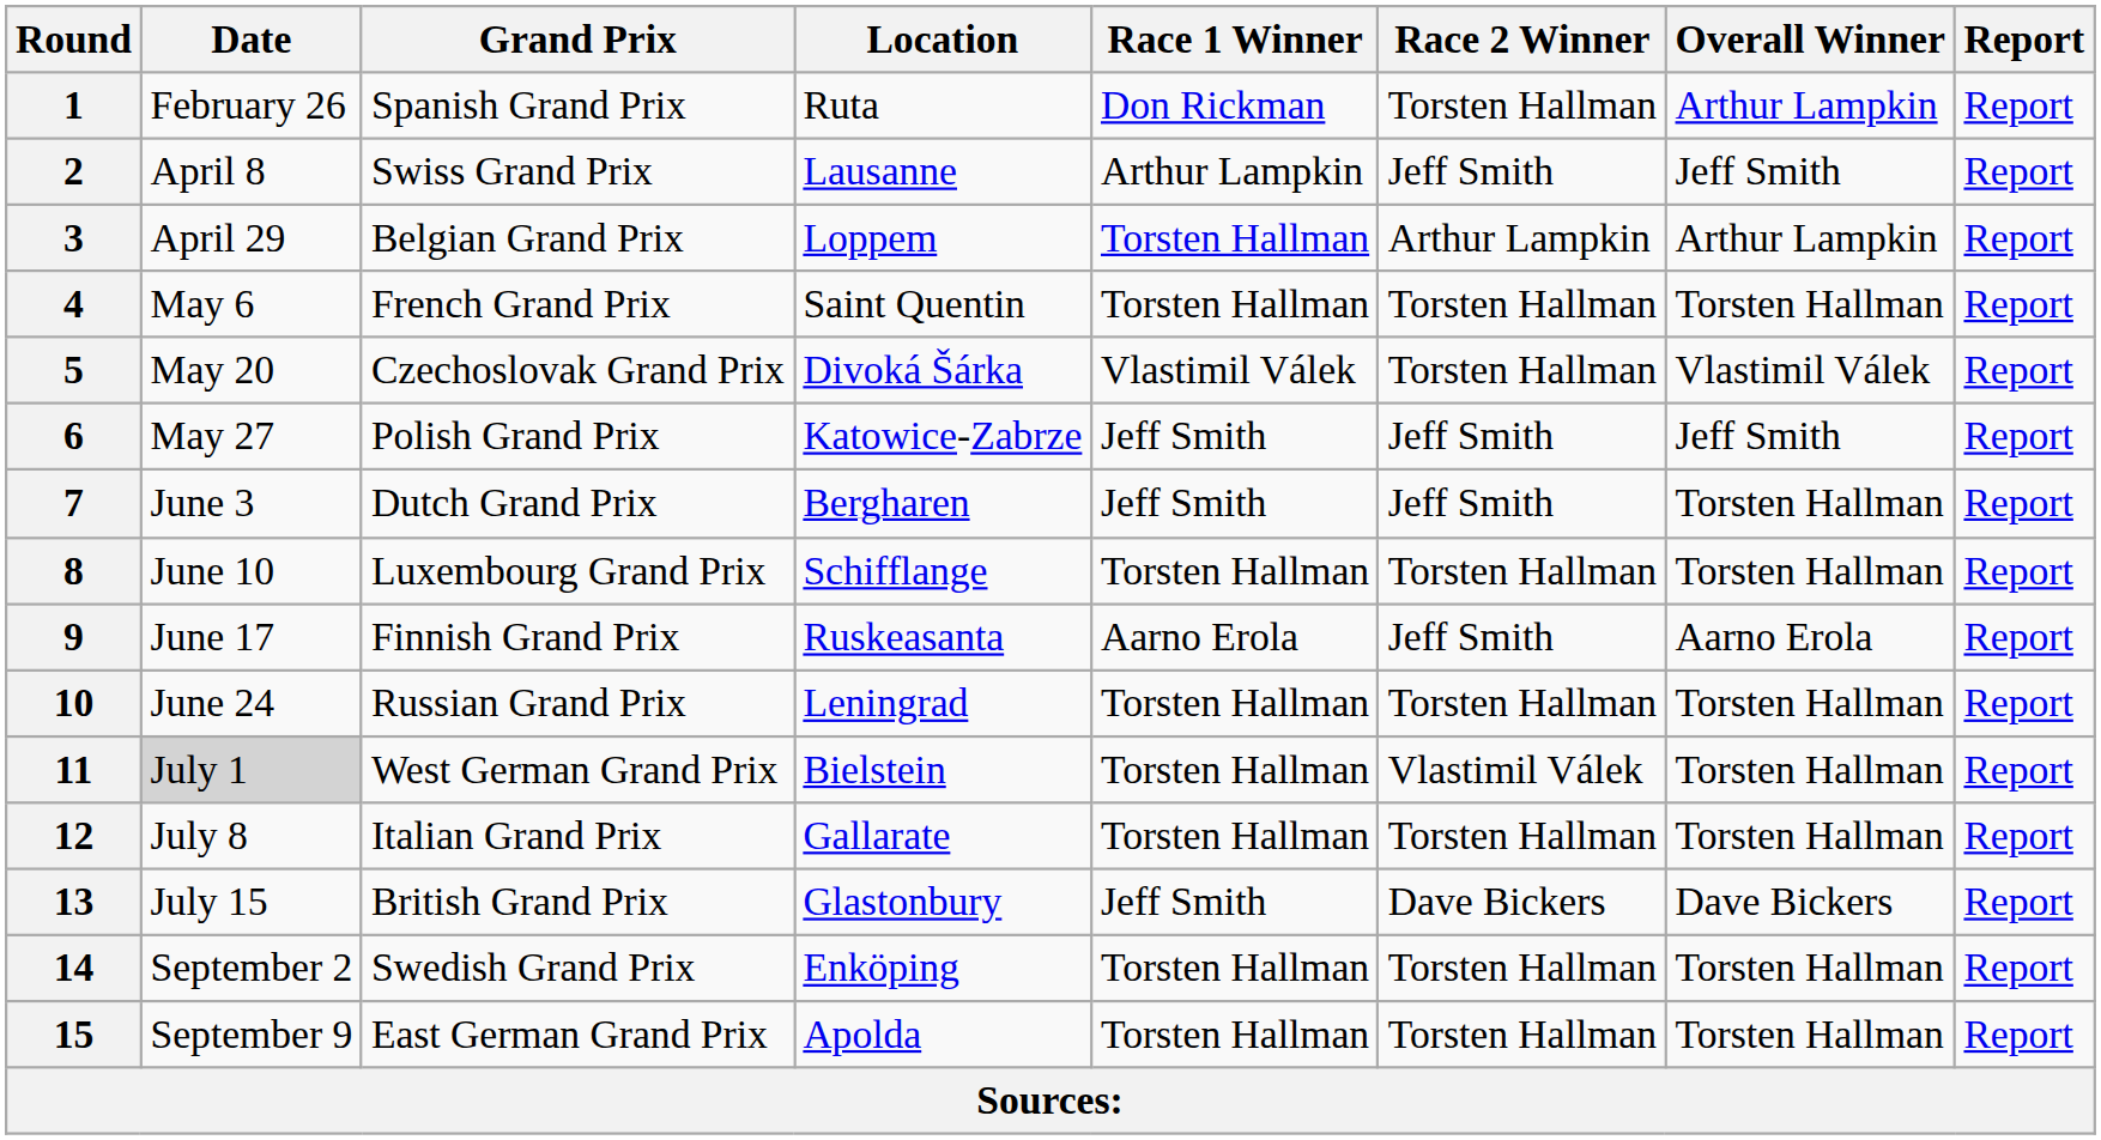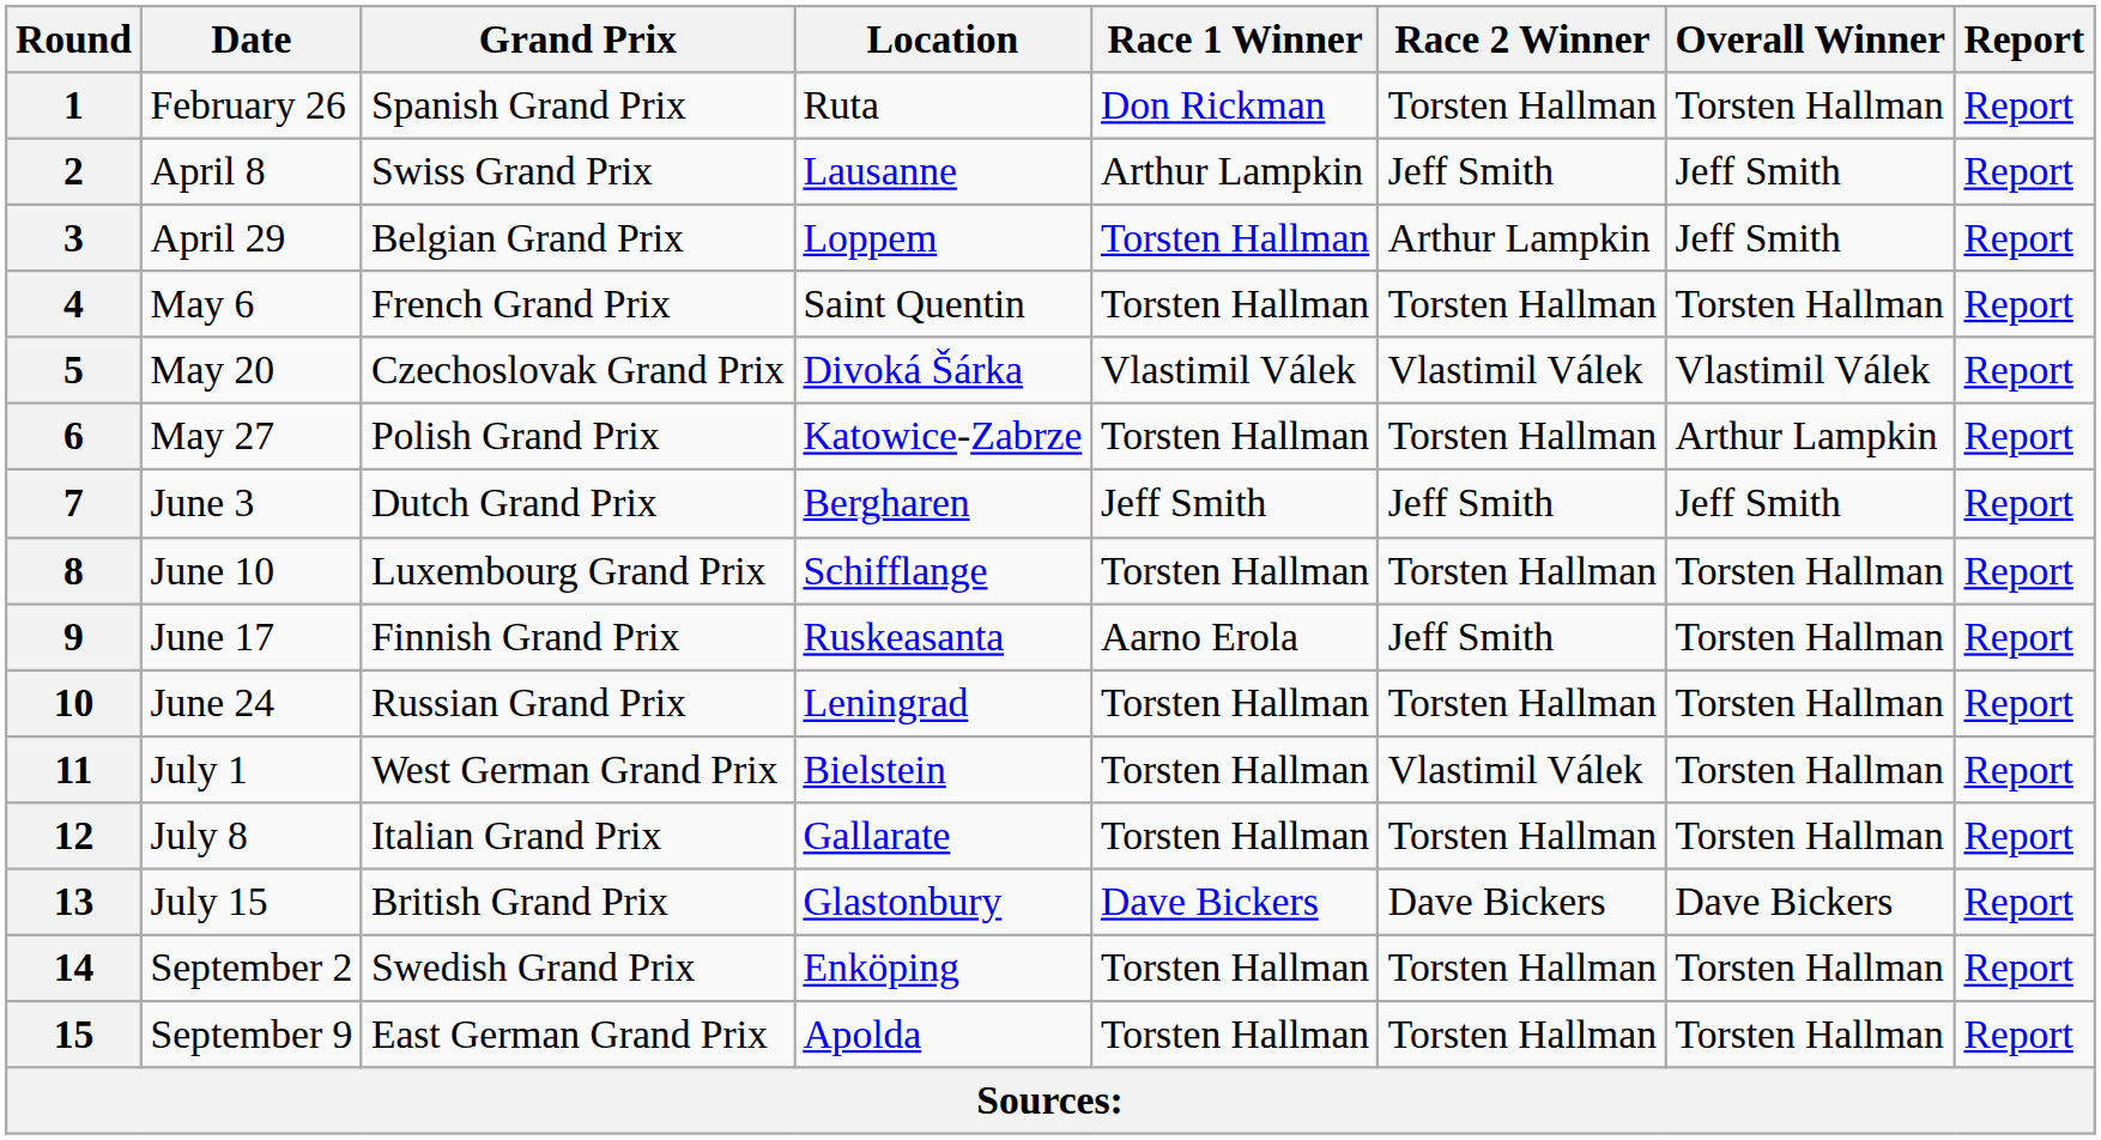1 | Overall Winner: Arthur Lampkin -> Torsten Hallman
3 | Overall Winner: Arthur Lampkin -> Jeff Smith
5 | Race 2 Winner: Torsten Hallman -> Vlastimil Válek
6 | Race 1 Winner: Jeff Smith -> Torsten Hallman
6 | Race 2 Winner: Jeff Smith -> Torsten Hallman
6 | Overall Winner: Jeff Smith -> Arthur Lampkin
7 | Overall Winner: Torsten Hallman -> Jeff Smith
9 | Overall Winner: Aarno Erola -> Torsten Hallman
11 | Date: lightgrey background -> no background
13 | Race 1 Winner: Jeff Smith -> Dave Bickers
